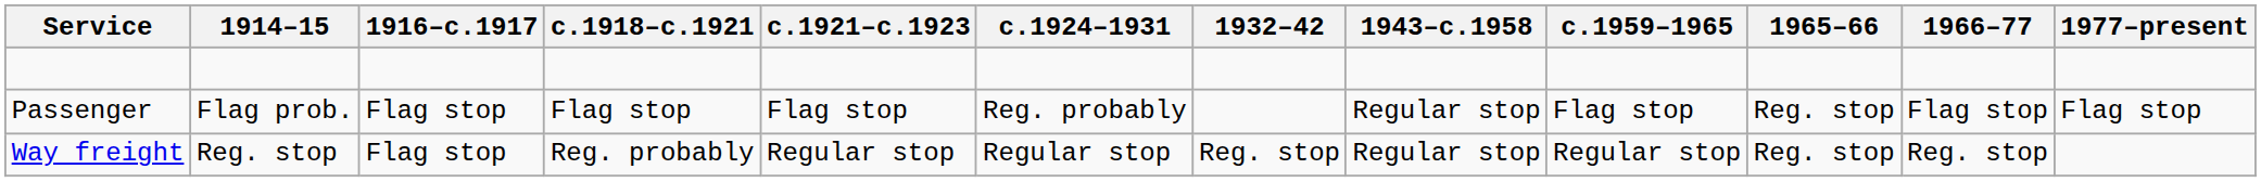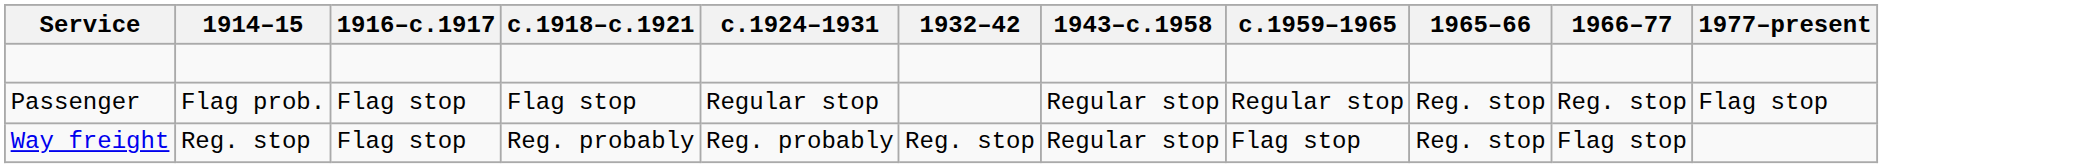- column: c.1921–c.1923 | Flag stop | Regular stop
Passenger | c.1924–1931: Reg. probably -> Regular stop
Passenger | c.1959–1965: Flag stop -> Regular stop
Passenger | 1966–77: Flag stop -> Reg. stop
Way freight | c.1924–1931: Regular stop -> Reg. probably
Way freight | c.1959–1965: Regular stop -> Flag stop
Way freight | 1966–77: Reg. stop -> Flag stop
